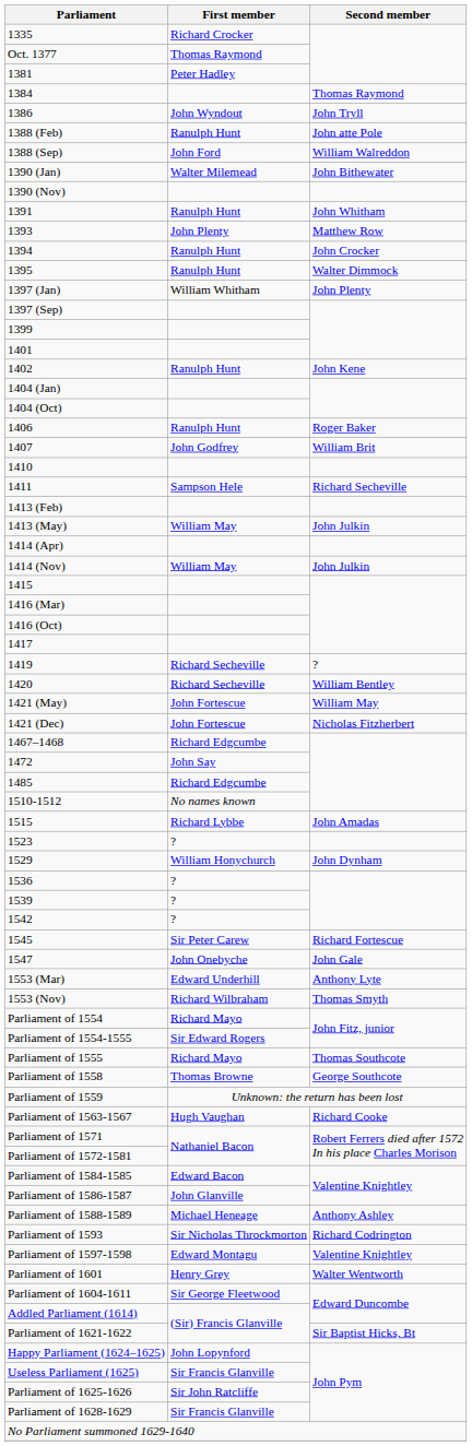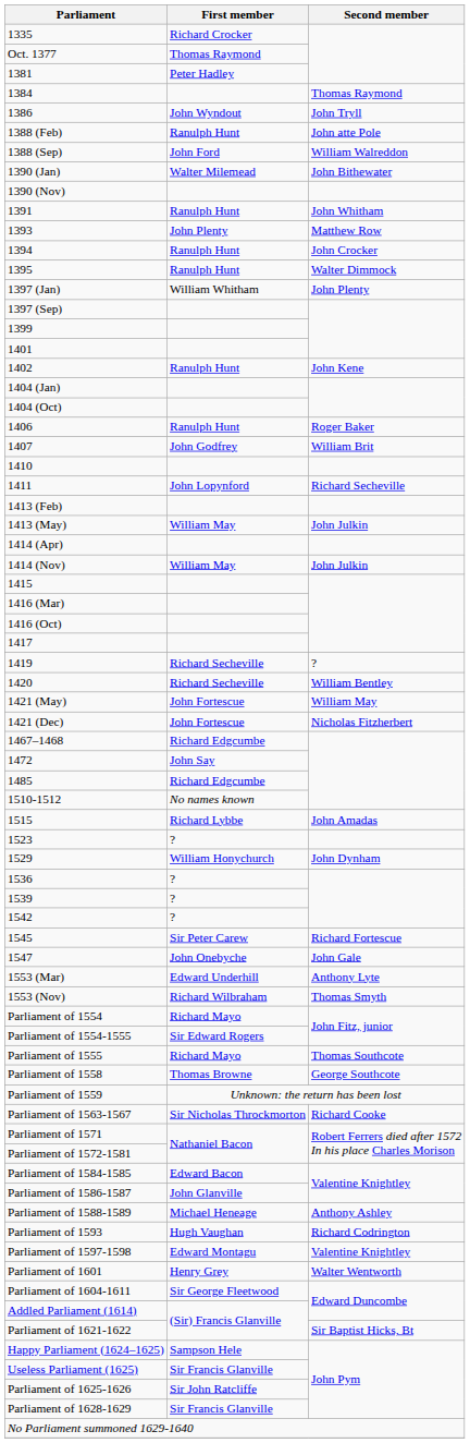1411 | First member: Sampson Hele -> John Lopynford
Parliament of 1563-1567 | First member: Hugh Vaughan -> Sir Nicholas Throckmorton
Parliament of 1593 | First member: Sir Nicholas Throckmorton -> Hugh Vaughan
Happy Parliament (1624–1625) | First member: John Lopynford -> Sampson Hele
